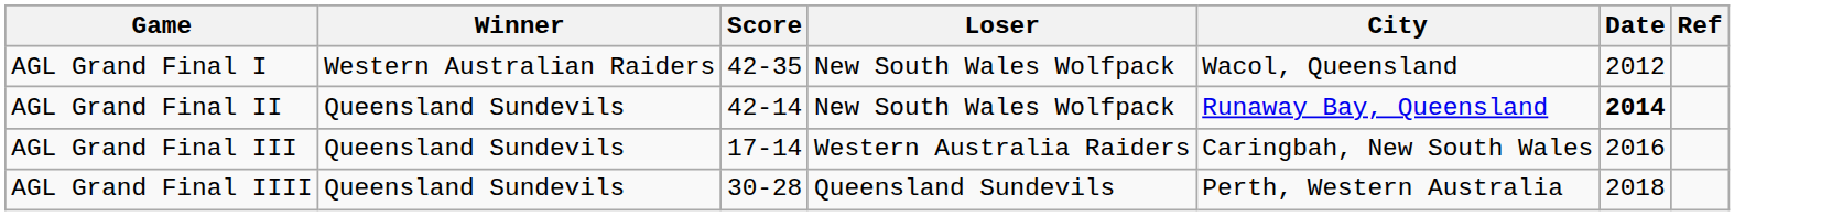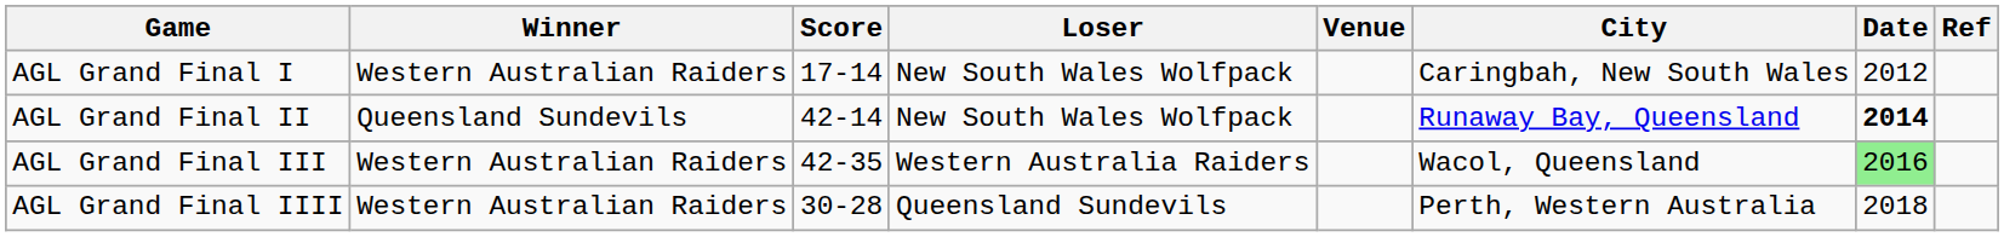+ column: Venue
AGL Grand Final I | Score: 42-35 -> 17-14
AGL Grand Final I | City: Wacol, Queensland -> Caringbah, New South Wales
AGL Grand Final III | Winner: Queensland Sundevils -> Western Australian Raiders
AGL Grand Final III | Score: 17-14 -> 42-35
AGL Grand Final III | City: Caringbah, New South Wales -> Wacol, Queensland
AGL Grand Final III | Date: no background -> lightgreen background
AGL Grand Final IIII | Winner: Queensland Sundevils -> Western Australian Raiders
